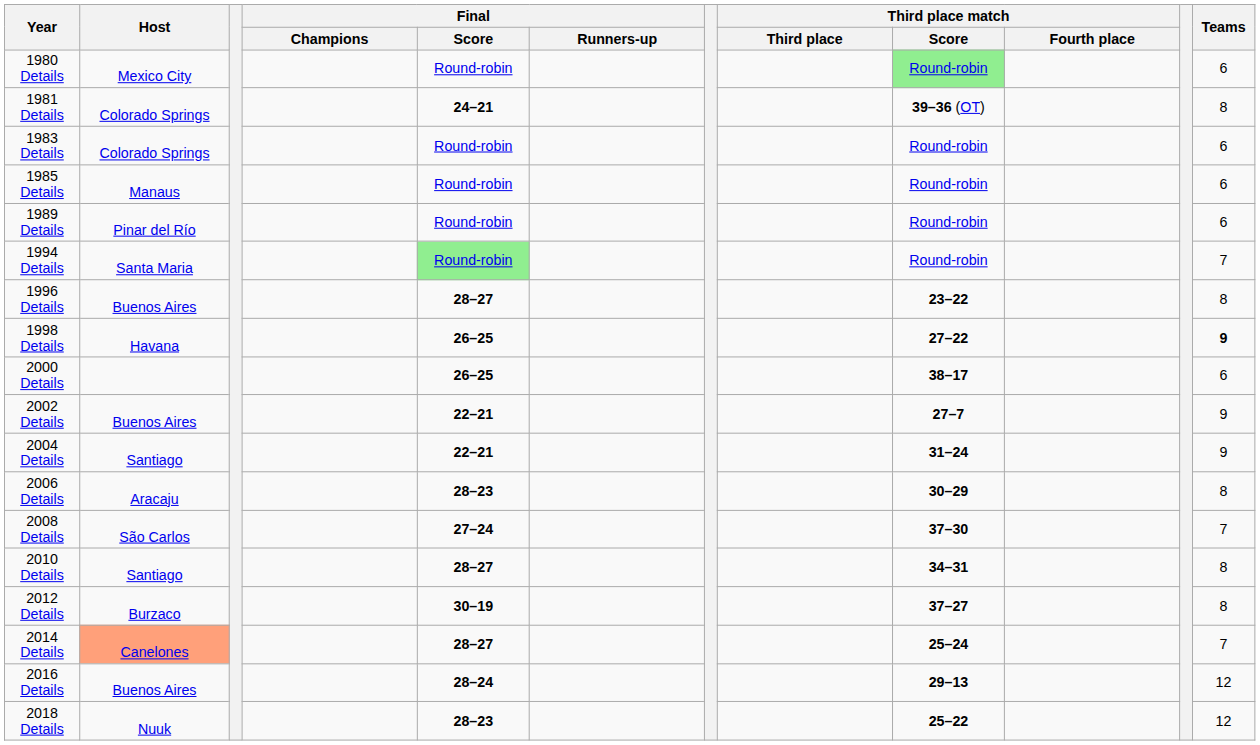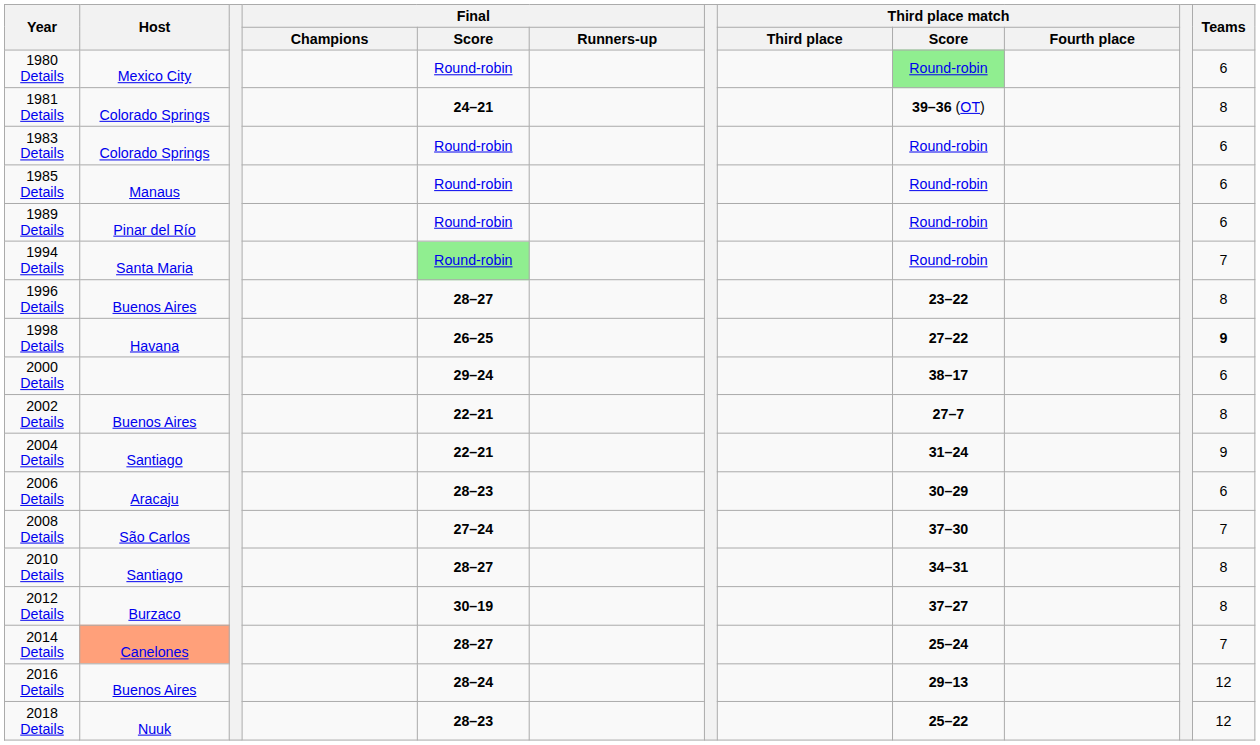2000 Details | Final / Score: 26–25 -> 29–24
2002 Details | Teams: 9 -> 8
2006 Details | Teams: 8 -> 6
